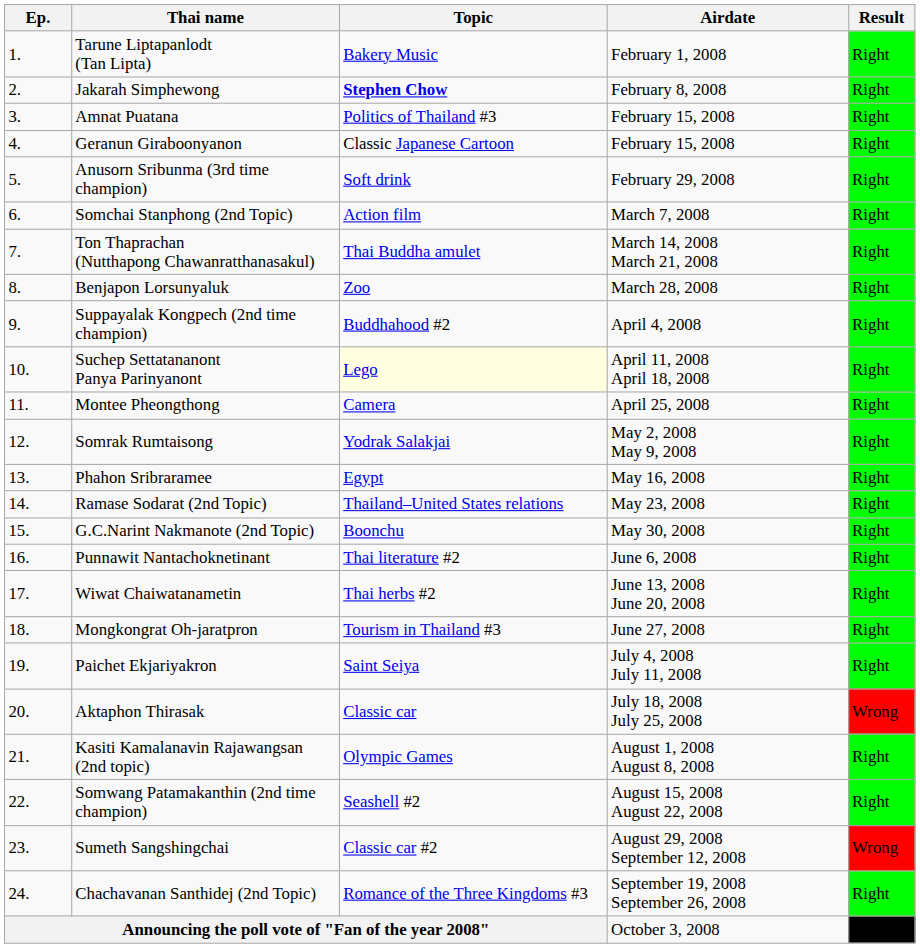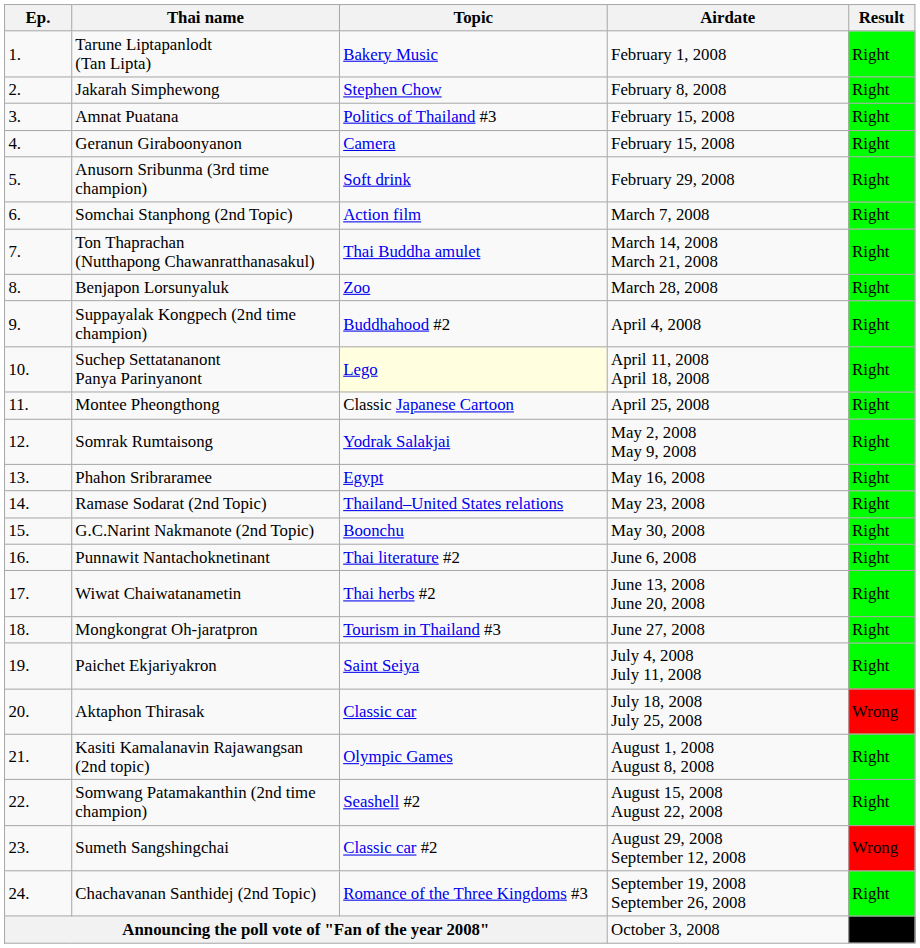Jakarah Simphewong | Topic: bold -> normal
Geranun Giraboonyanon | Topic: Classic Japanese Cartoon -> Camera
Montee Pheongthong | Topic: Camera -> Classic Japanese Cartoon
